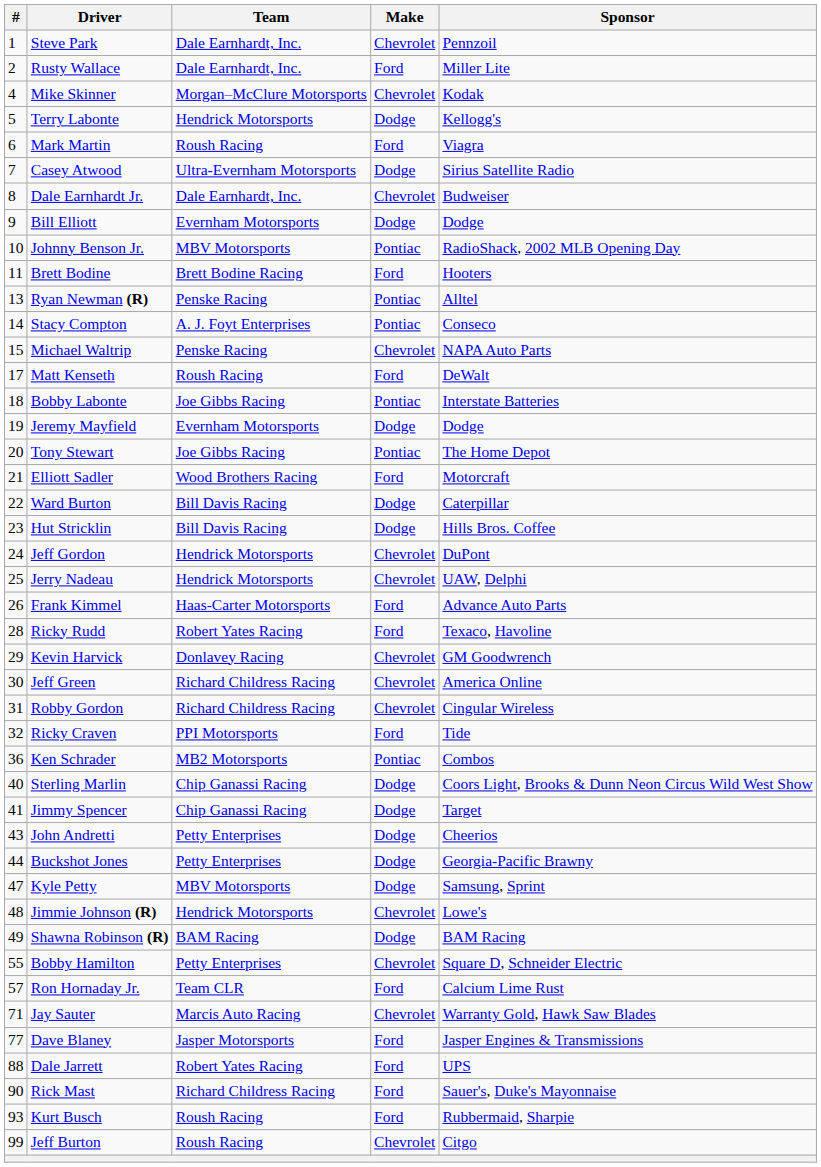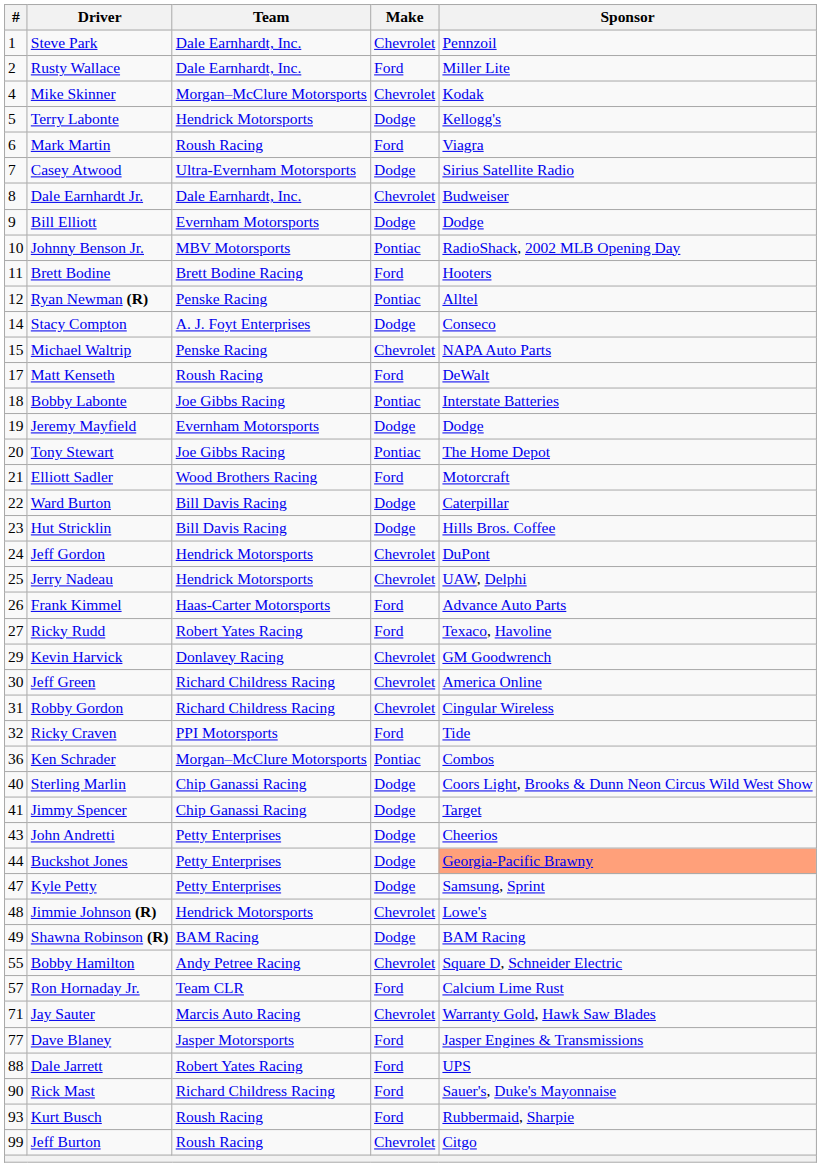Ryan Newman (R) | #: 13 -> 12
Stacy Compton | Make: Pontiac -> Dodge
Ricky Rudd | #: 28 -> 27
Ken Schrader | Team: MB2 Motorsports -> Morgan–McClure Motorsports
Buckshot Jones | Sponsor: no background -> lightsalmon background
Kyle Petty | Team: MBV Motorsports -> Petty Enterprises
Bobby Hamilton | Team: Petty Enterprises -> Andy Petree Racing
